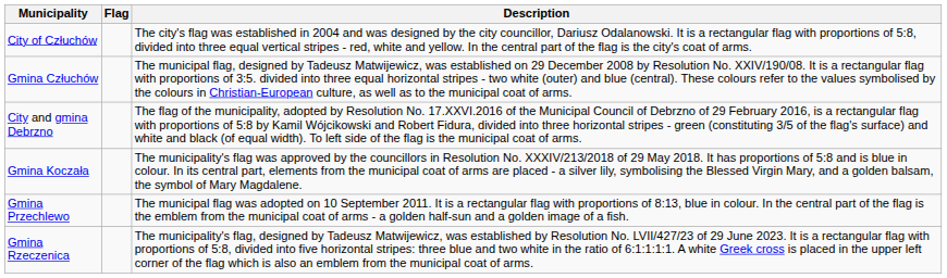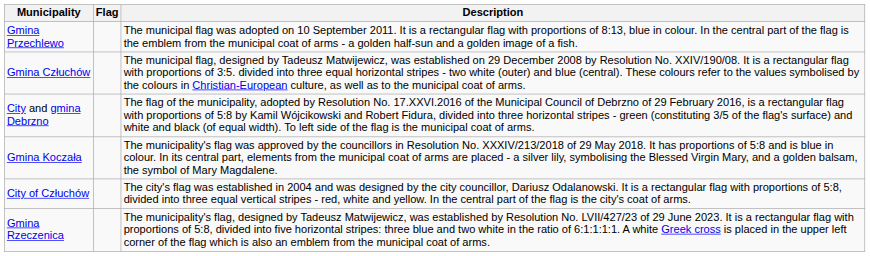rows swapped: City of Człuchów <-> Gmina Przechlewo
